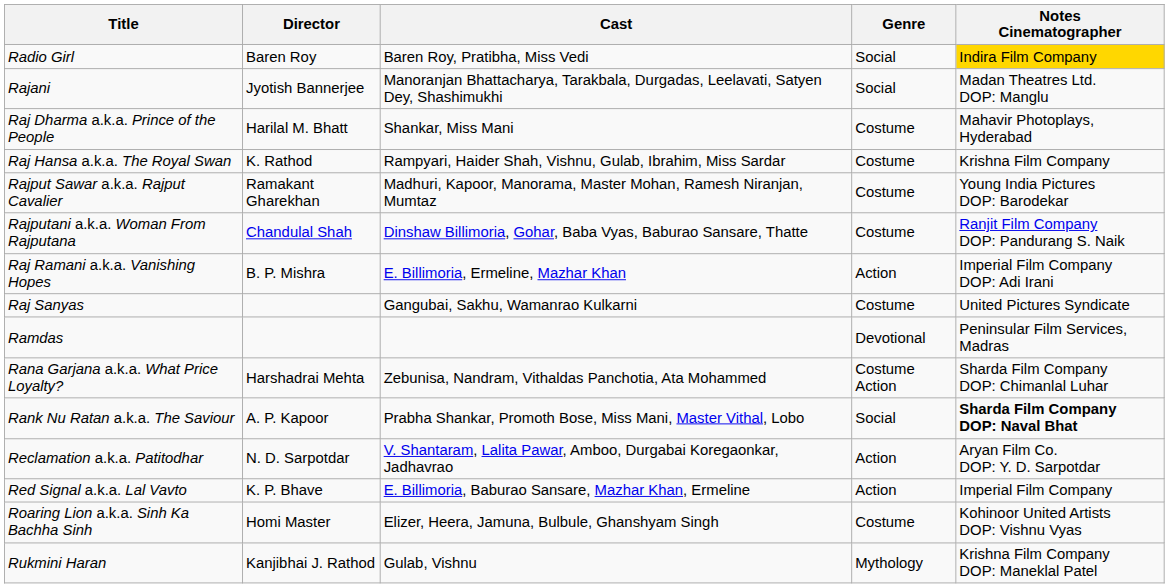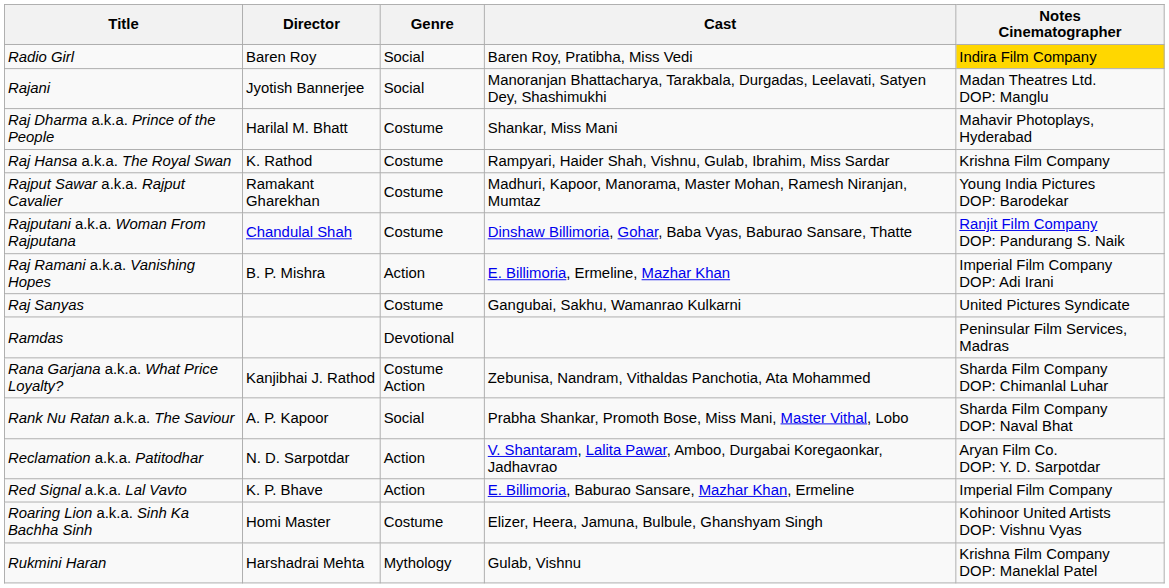columns swapped: Cast <-> Genre
Rana Garjana a.k.a. What Price Loyalty? | Director: Harshadrai Mehta -> Kanjibhai J. Rathod
Rank Nu Ratan a.k.a. The Saviour | Notes Cinematographer: bold -> normal
Rukmini Haran | Director: Kanjibhai J. Rathod -> Harshadrai Mehta
